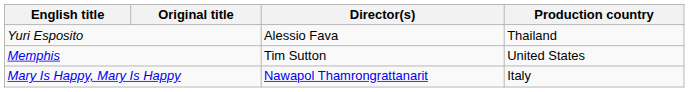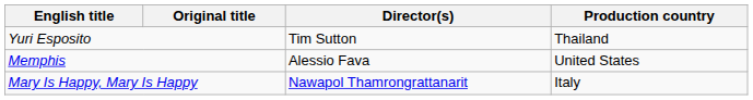Yuri Esposito | Director(s): Alessio Fava -> Tim Sutton
Memphis | Director(s): Tim Sutton -> Alessio Fava
